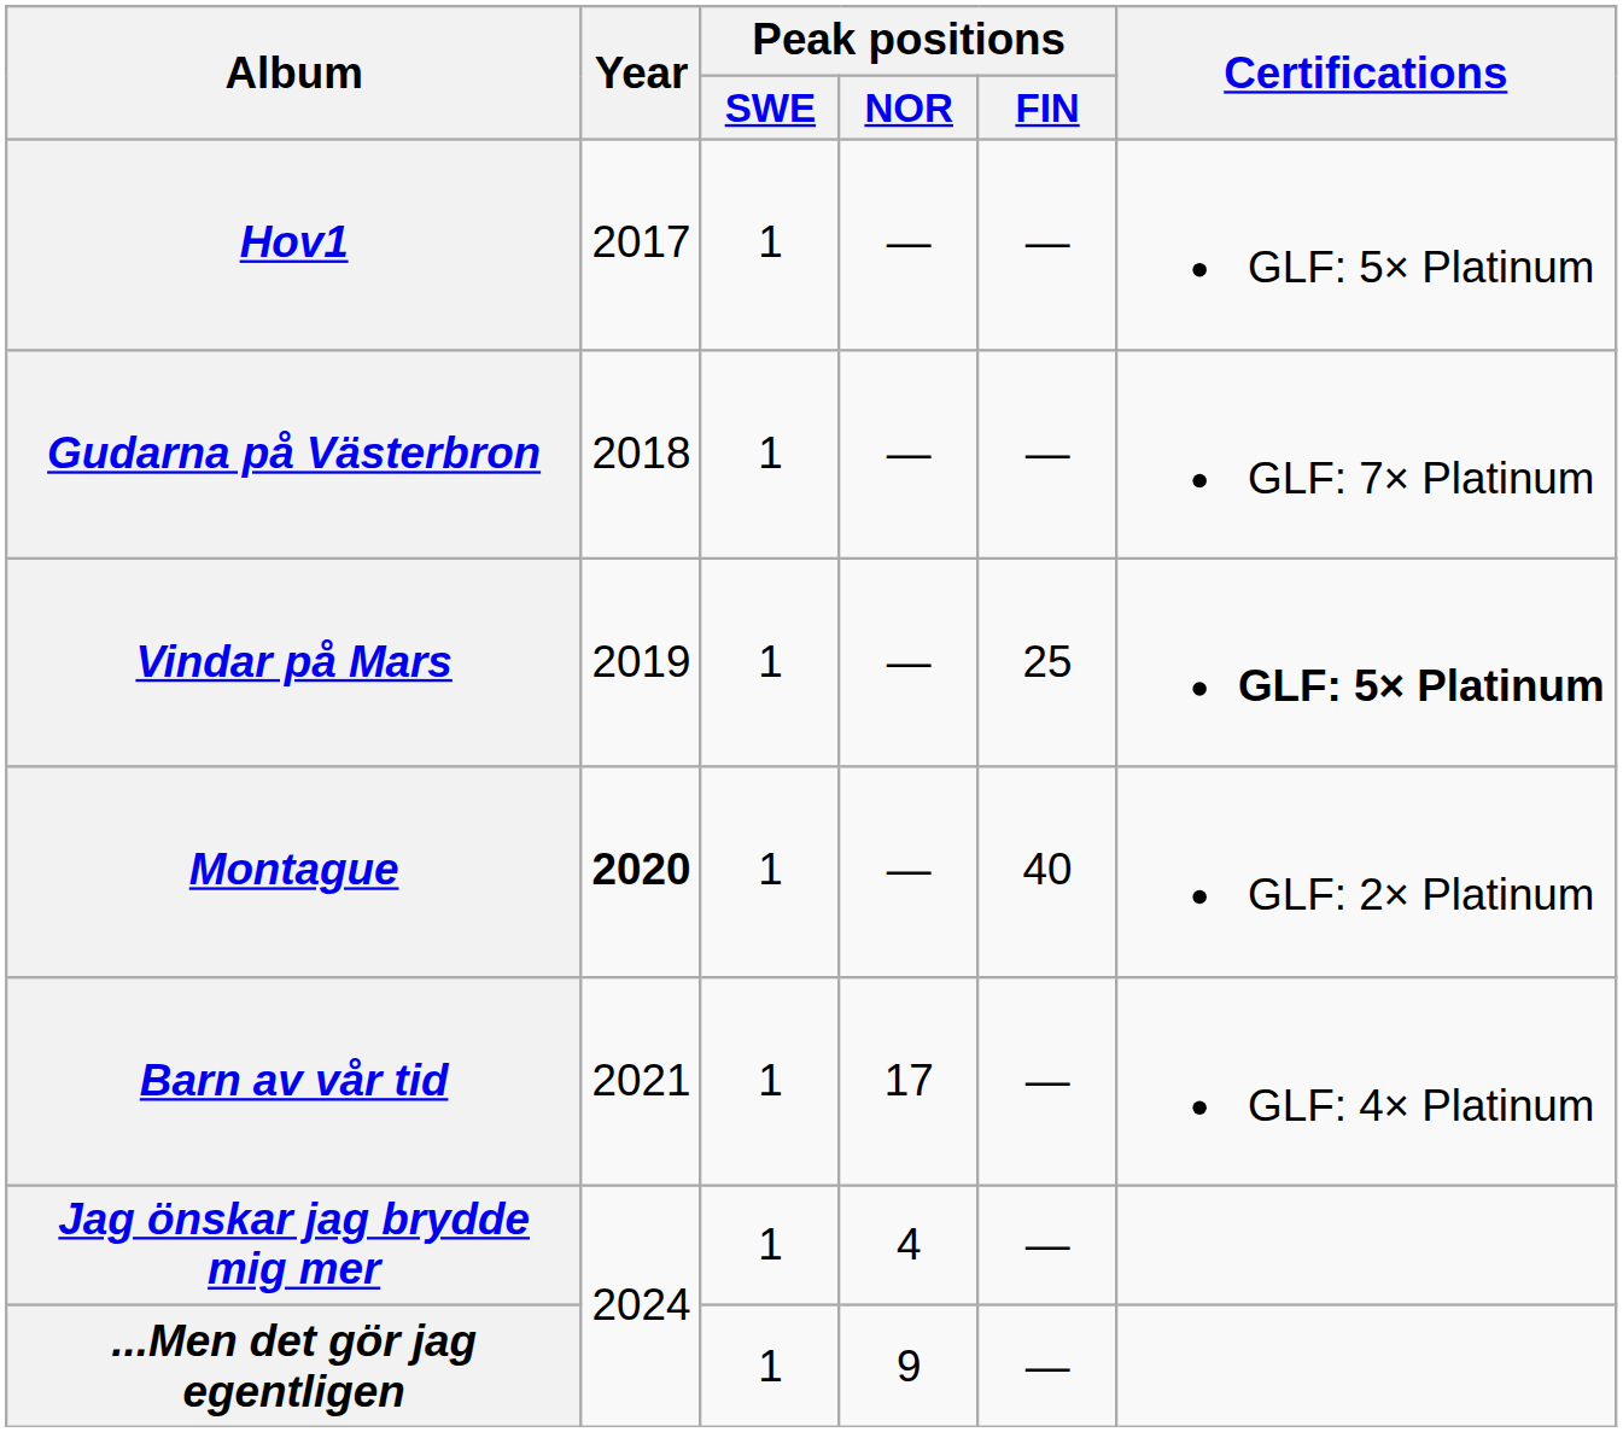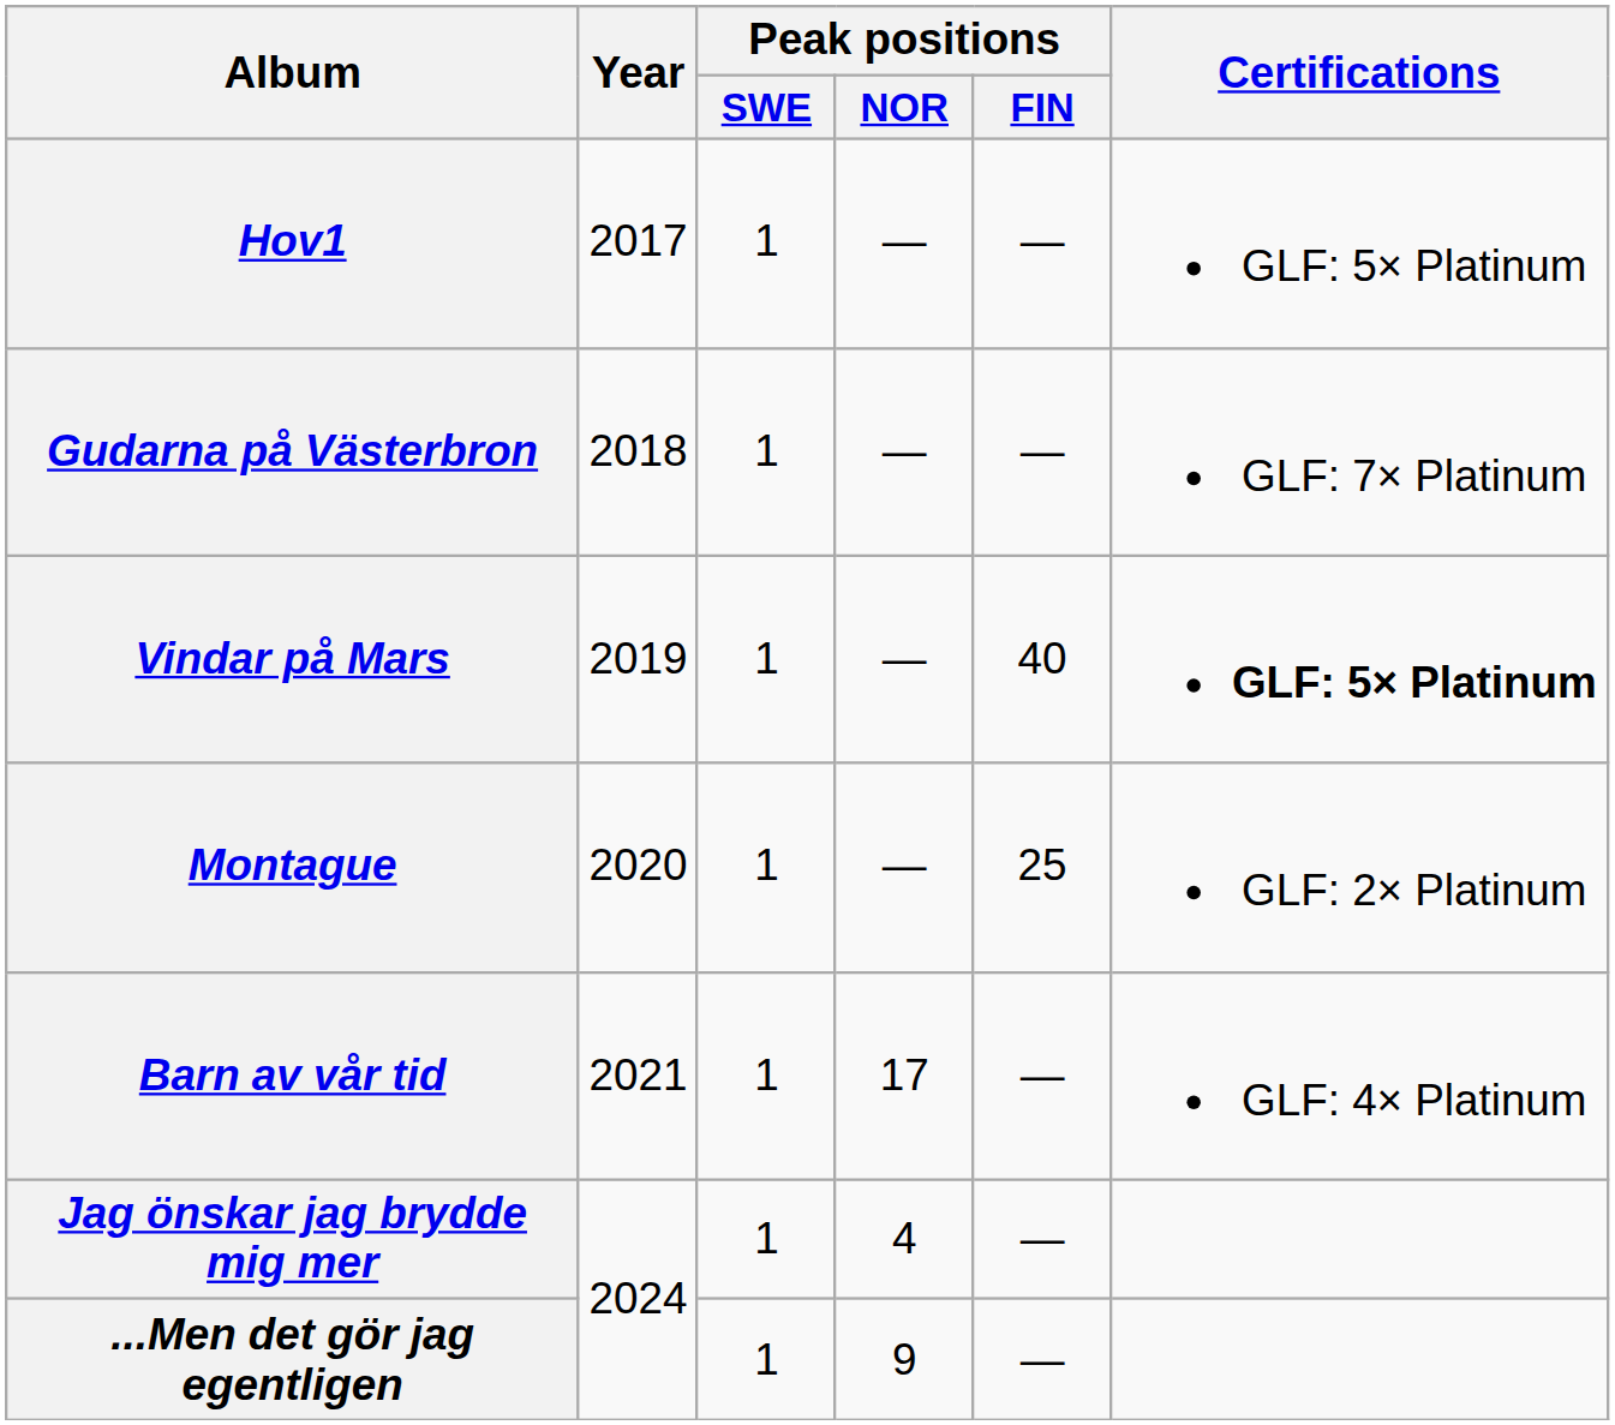Vindar på Mars | Peak positions / FIN: 25 -> 40
Montague | Year: bold -> normal
Montague | Peak positions / FIN: 40 -> 25
